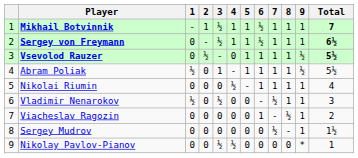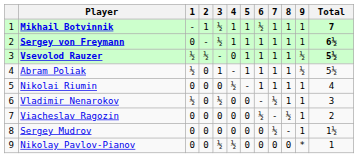Sergey von Freymann | 6: ½ -> 1
Vsevolod Rauzer | 1: 0 -> ½
Viacheslav Ragozin | 6: 1 -> ½
